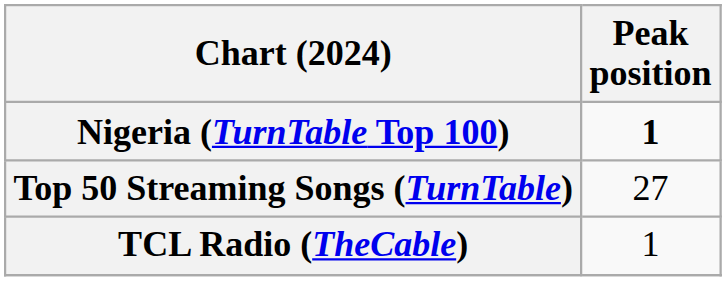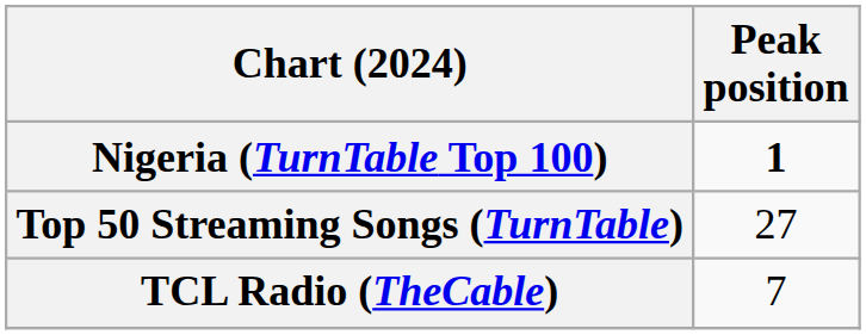TCL Radio (TheCable) | Peak position: 1 -> 7
